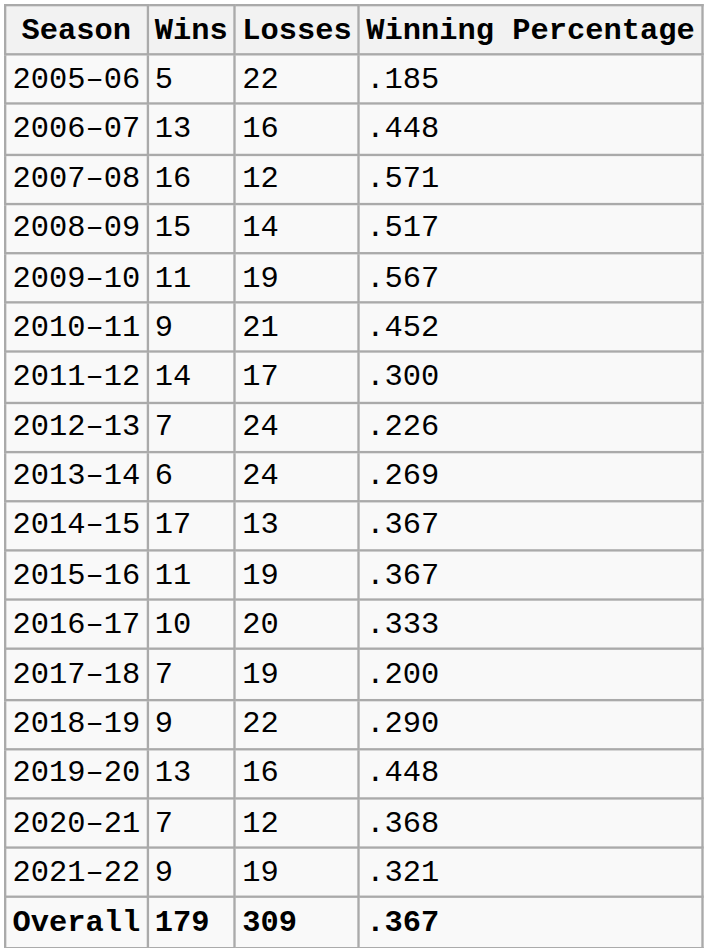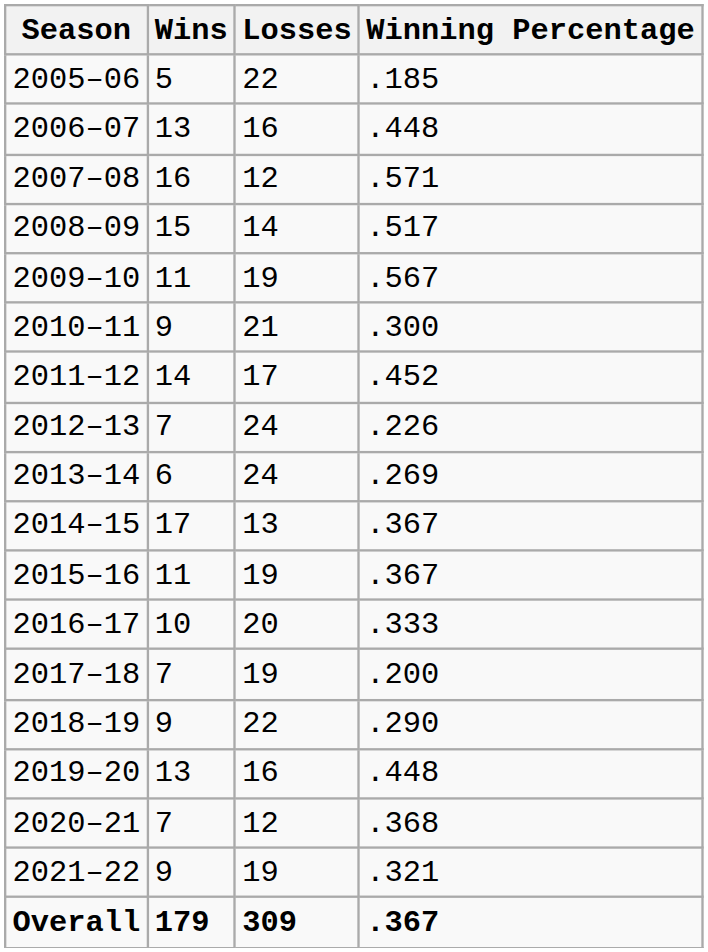2010–11 | Winning Percentage: .452 -> .300
2011–12 | Winning Percentage: .300 -> .452
